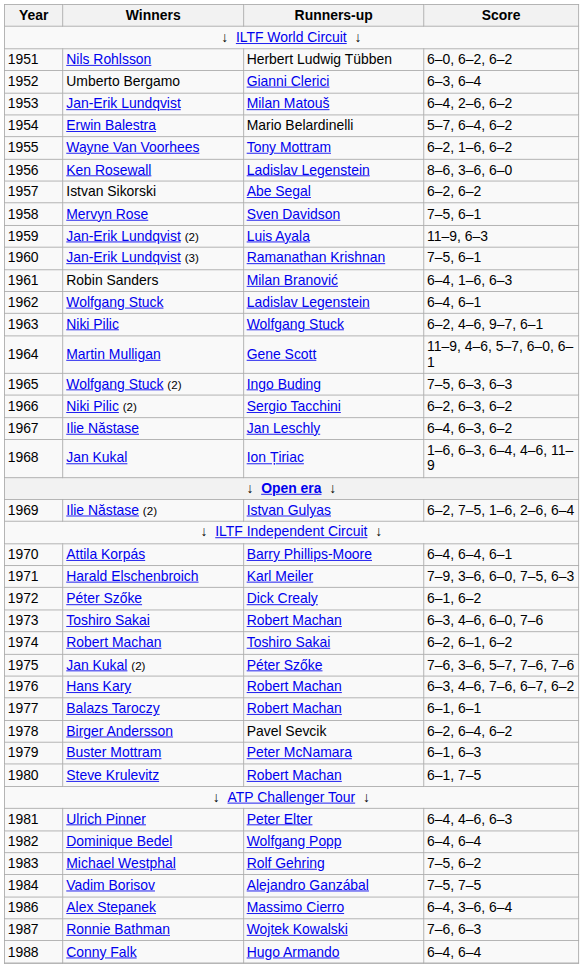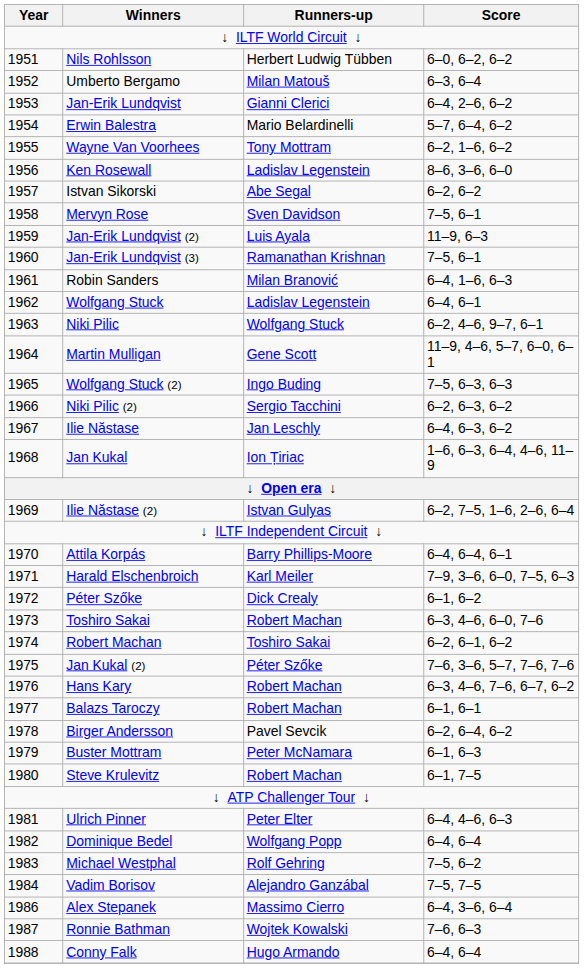Umberto Bergamo | Runners-up: Gianni Clerici -> Milan Matouš
Jan-Erik Lundqvist | Runners-up: Milan Matouš -> Gianni Clerici
